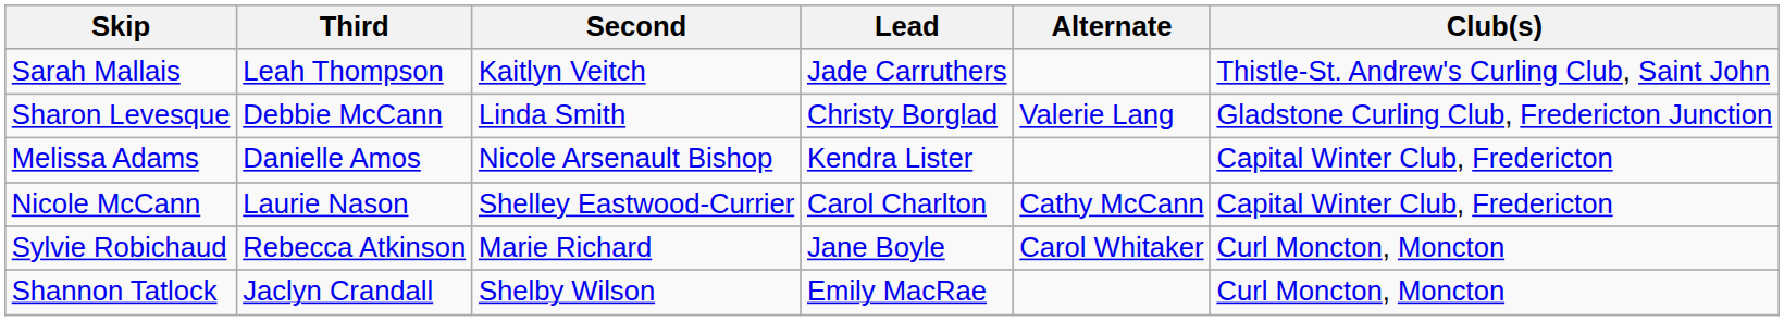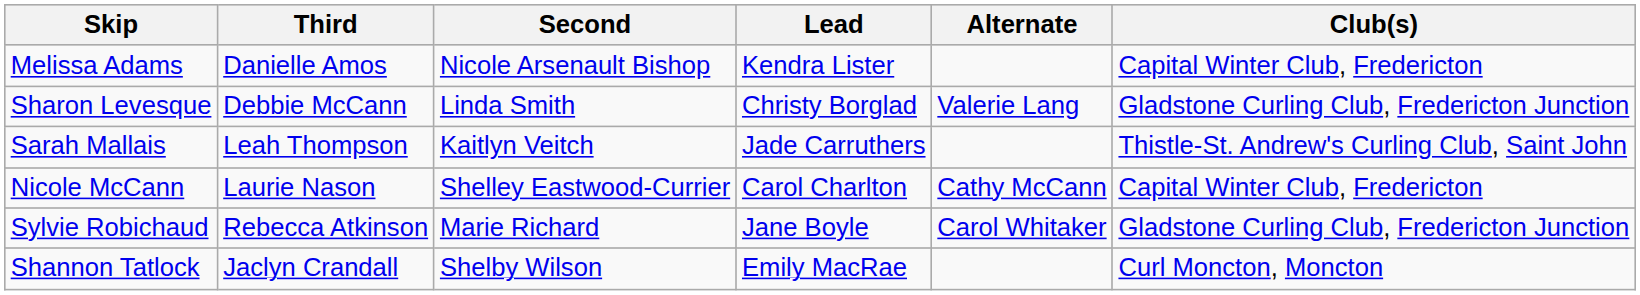rows swapped: Melissa Adams <-> Sarah Mallais
Sylvie Robichaud | Club(s): Curl Moncton, Moncton -> Gladstone Curling Club, Fredericton Junction
